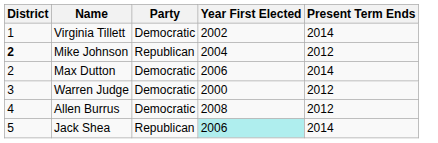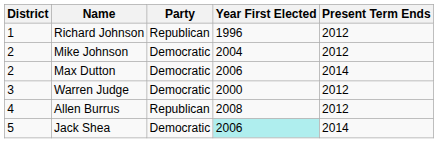+ row: 1 | Richard Johnson | Republican | 1996 | 2012
- row: 1 | Virginia Tillett | Democratic | 2002 | 2014
Mike Johnson | District: bold -> normal
Mike Johnson | Party: Republican -> Democratic
Allen Burrus | Party: Democratic -> Republican
Jack Shea | Party: Republican -> Democratic
